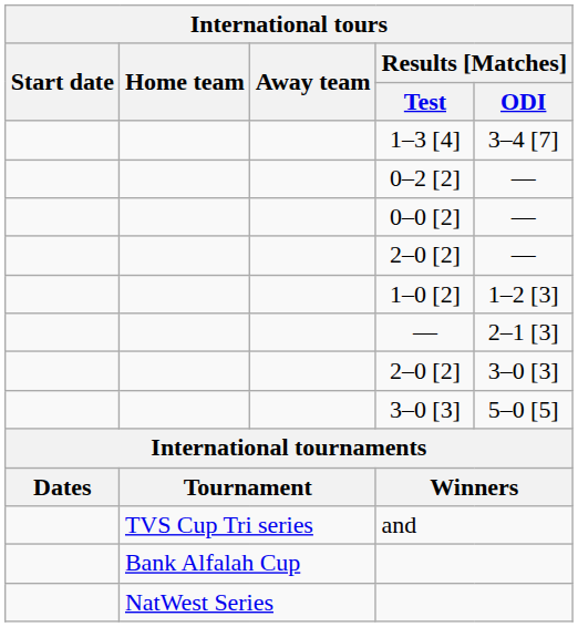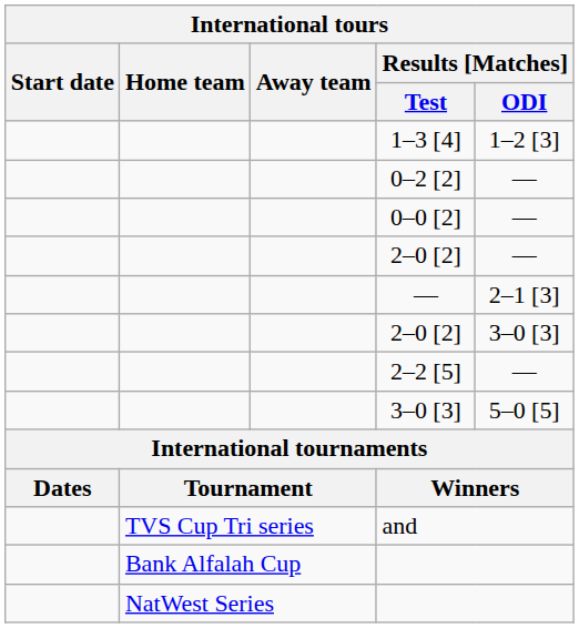1–3 [4] | Results [Matches] / ODI: 3–4 [7] -> 1–2 [3]
- row: 1–0 [2] | 1–2 [3]
+ row: 2–2 [5] | —
